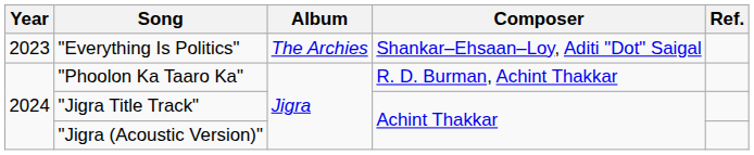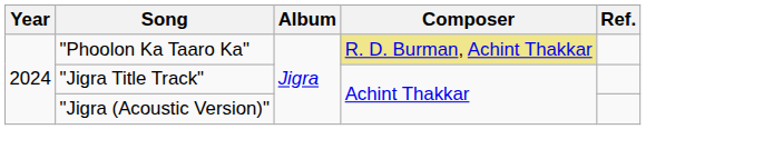- row: 2023 | "Everything Is Politics" | The Archies | Shankar–Ehsaan–Loy, Aditi "Dot" Saigal
"Phoolon Ka Taaro Ka" | Composer: no background -> khaki background
